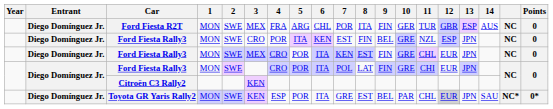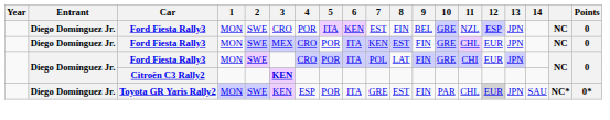- row: Diego Domínguez Jr. | Ford Fiesta R2T | MON | SWE | MEX | FRA | ARG | CHL | POR | ITA | FIN | GER | TUR | GBR | ESP | AUS | NC | 0
Citroën C3 Rally2 | 3: normal -> bold
Toyota GR Yaris Rally2 | 9: BEL -> FIN
